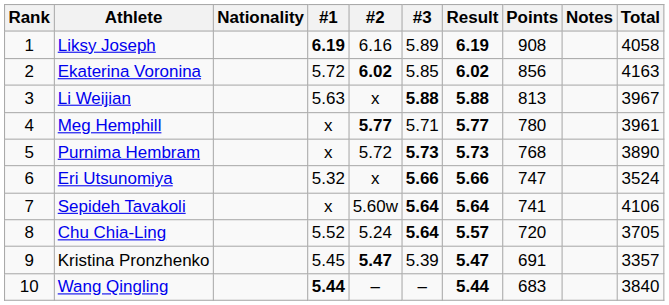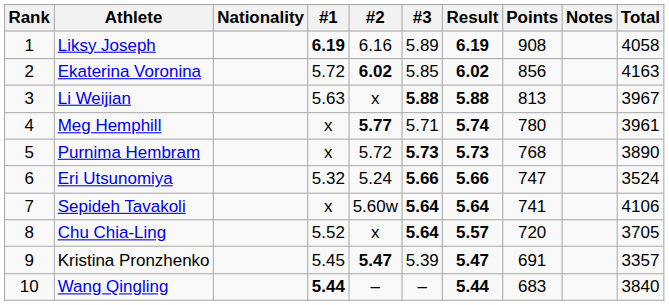Meg Hemphill | Result: 5.77 -> 5.74
Eri Utsunomiya | #2: x -> 5.24
Chu Chia-Ling | #2: 5.24 -> x
